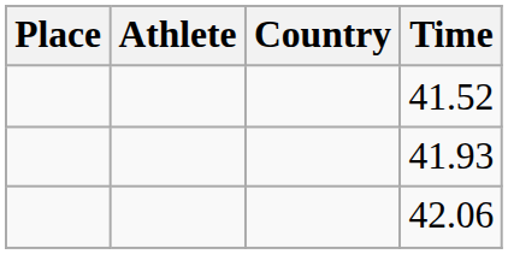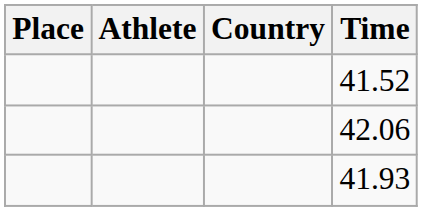rows swapped: 41.93 <-> 42.06
